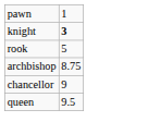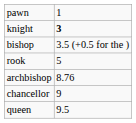+ row: bishop | 3.5 (+0.5 for the )
archbishop | column 2: 8.75 -> 8.76
